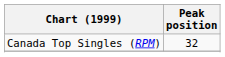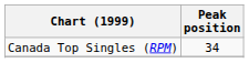Canada Top Singles (RPM) | Peak position: 32 -> 34
